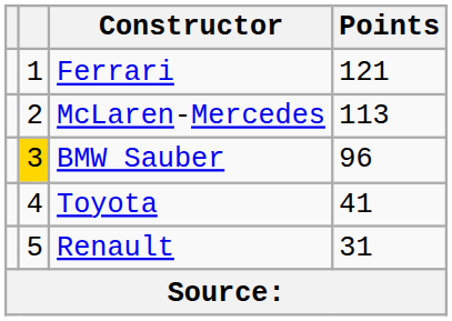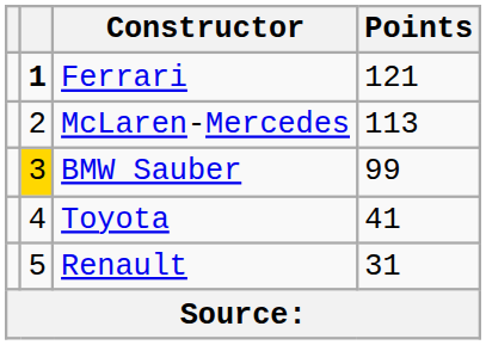Ferrari | column 2: normal -> bold
BMW Sauber | Points: 96 -> 99
